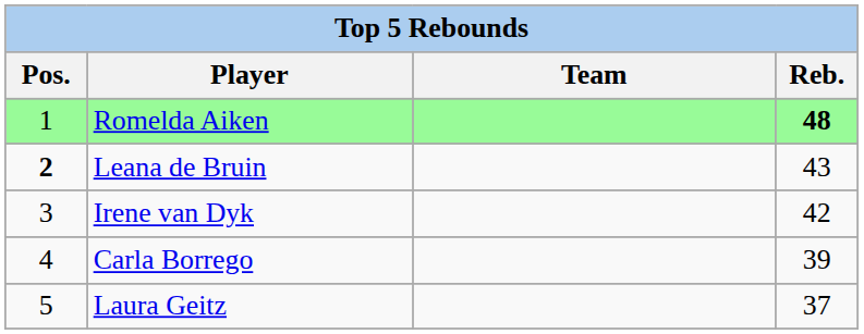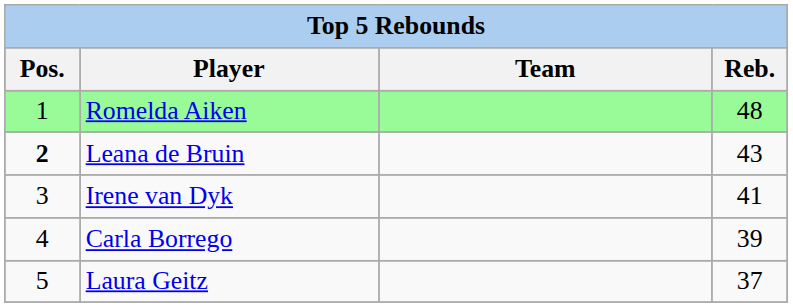Romelda Aiken | Reb.: bold -> normal
Irene van Dyk | Reb.: 42 -> 41
